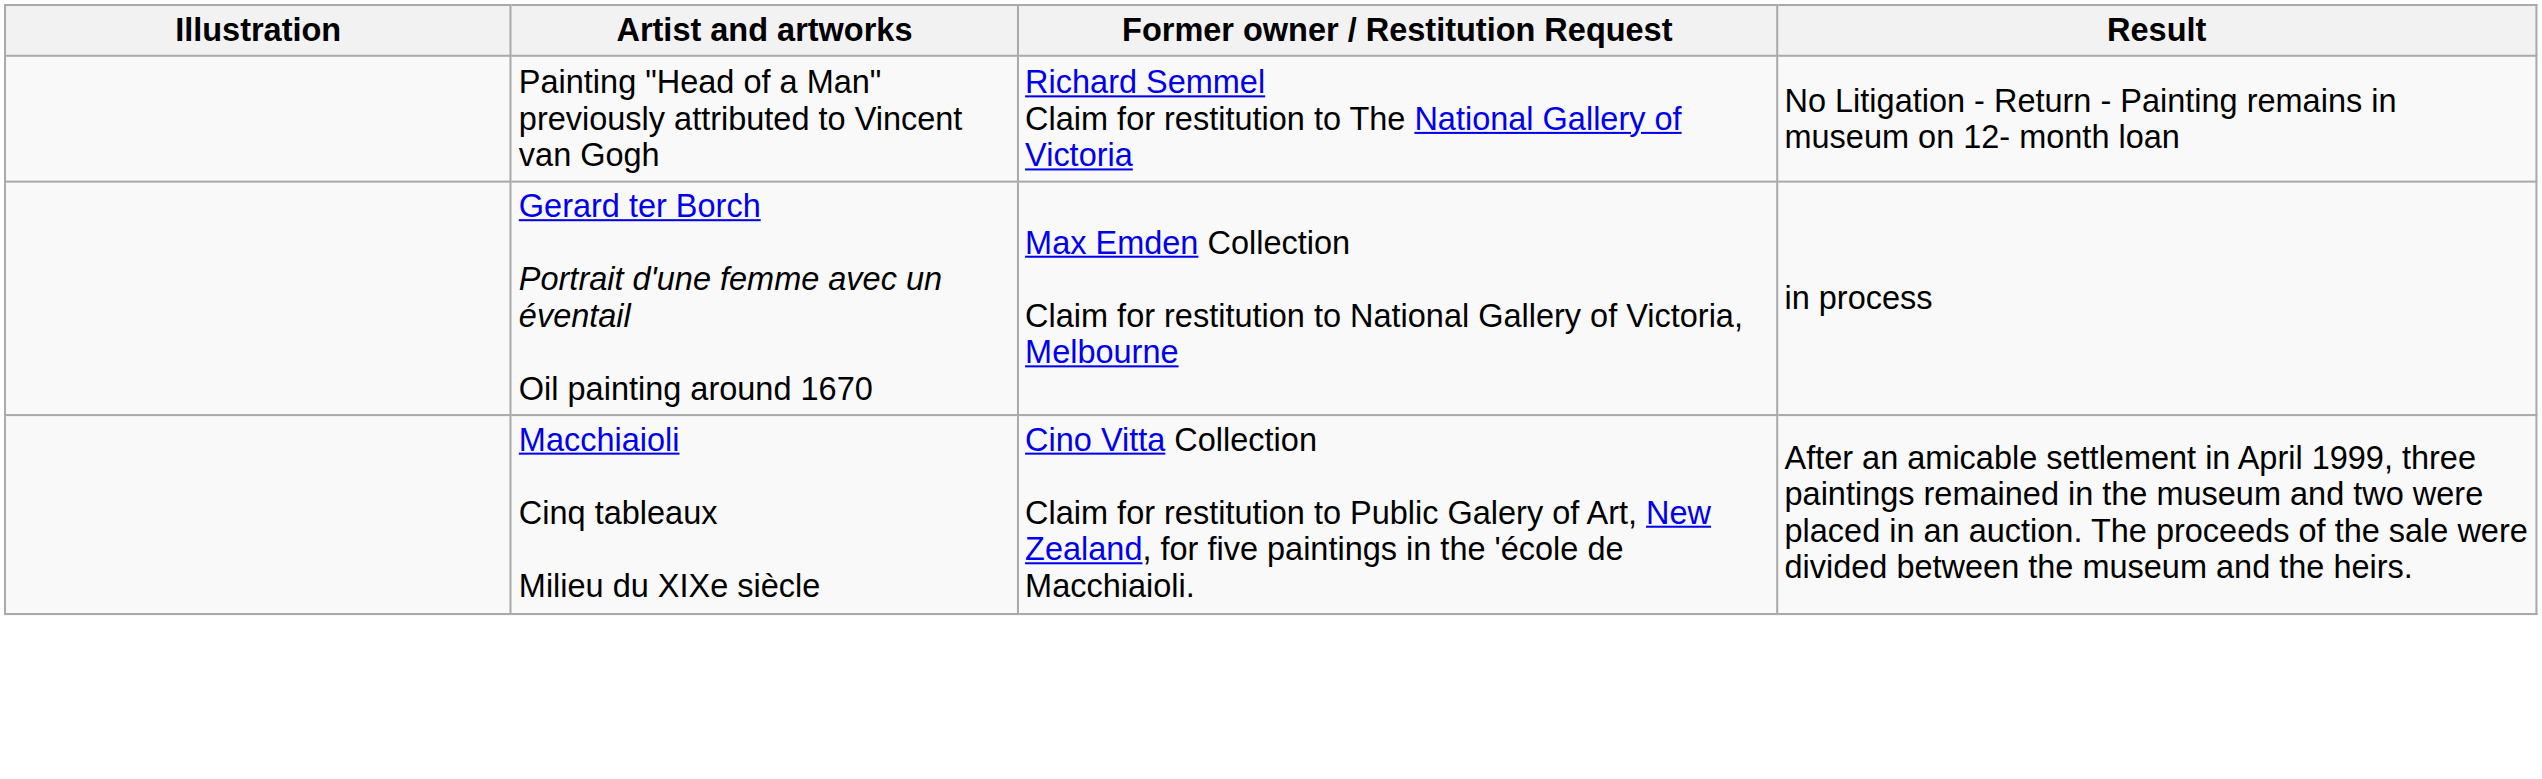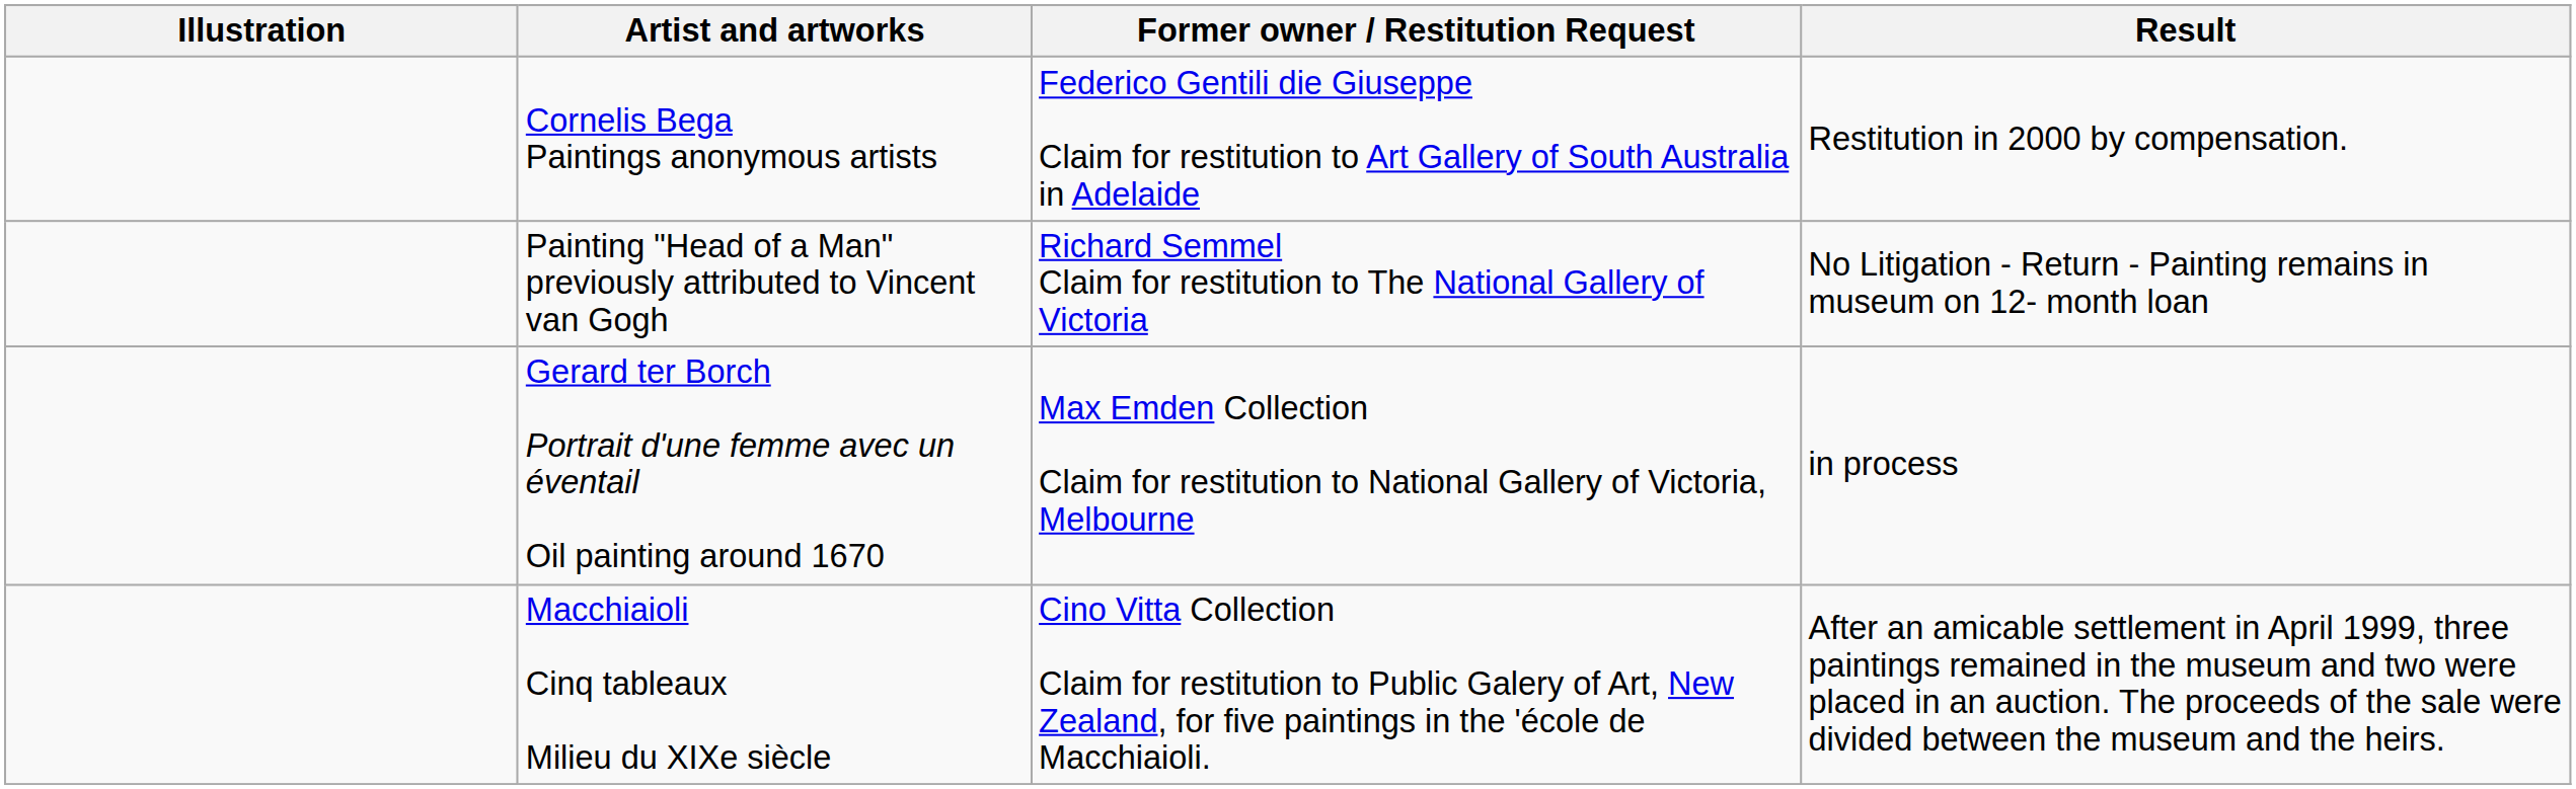+ row: Cornelis Bega Paintings anonymous artists | Federico Gentili die Giuseppe Claim for restitution to Art Gallery of South Australia in Adelaide | Restitution in 2000 by compensation.
